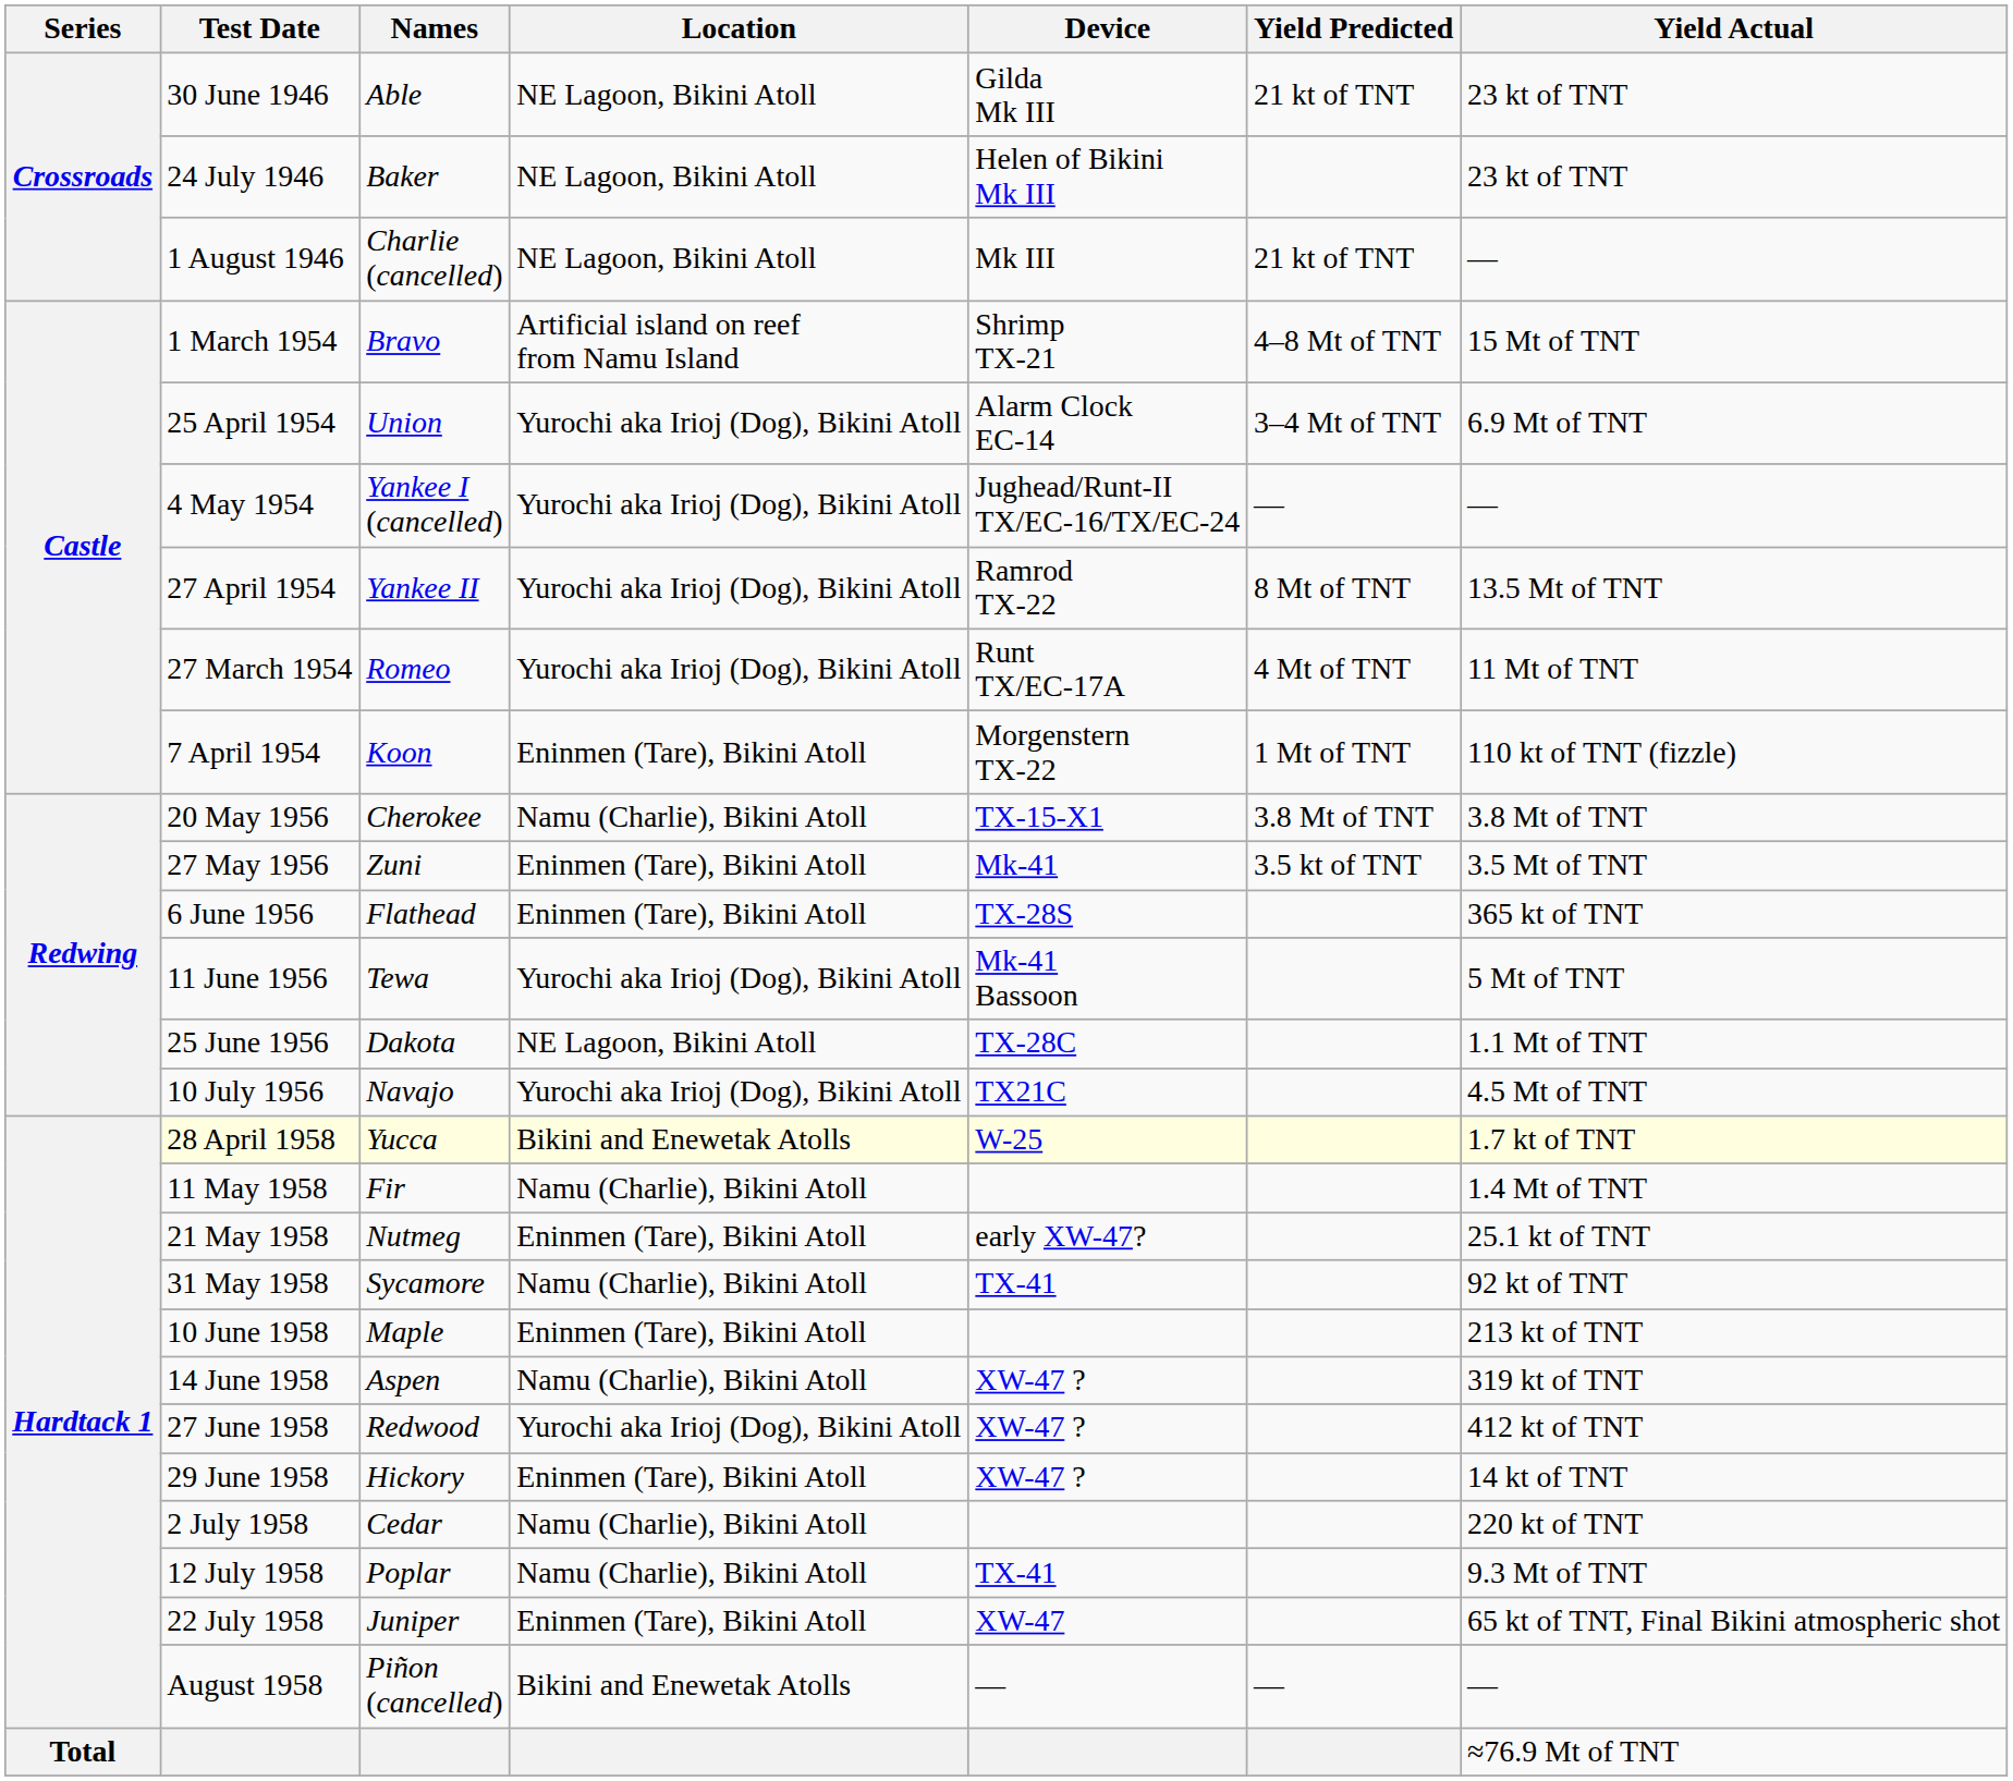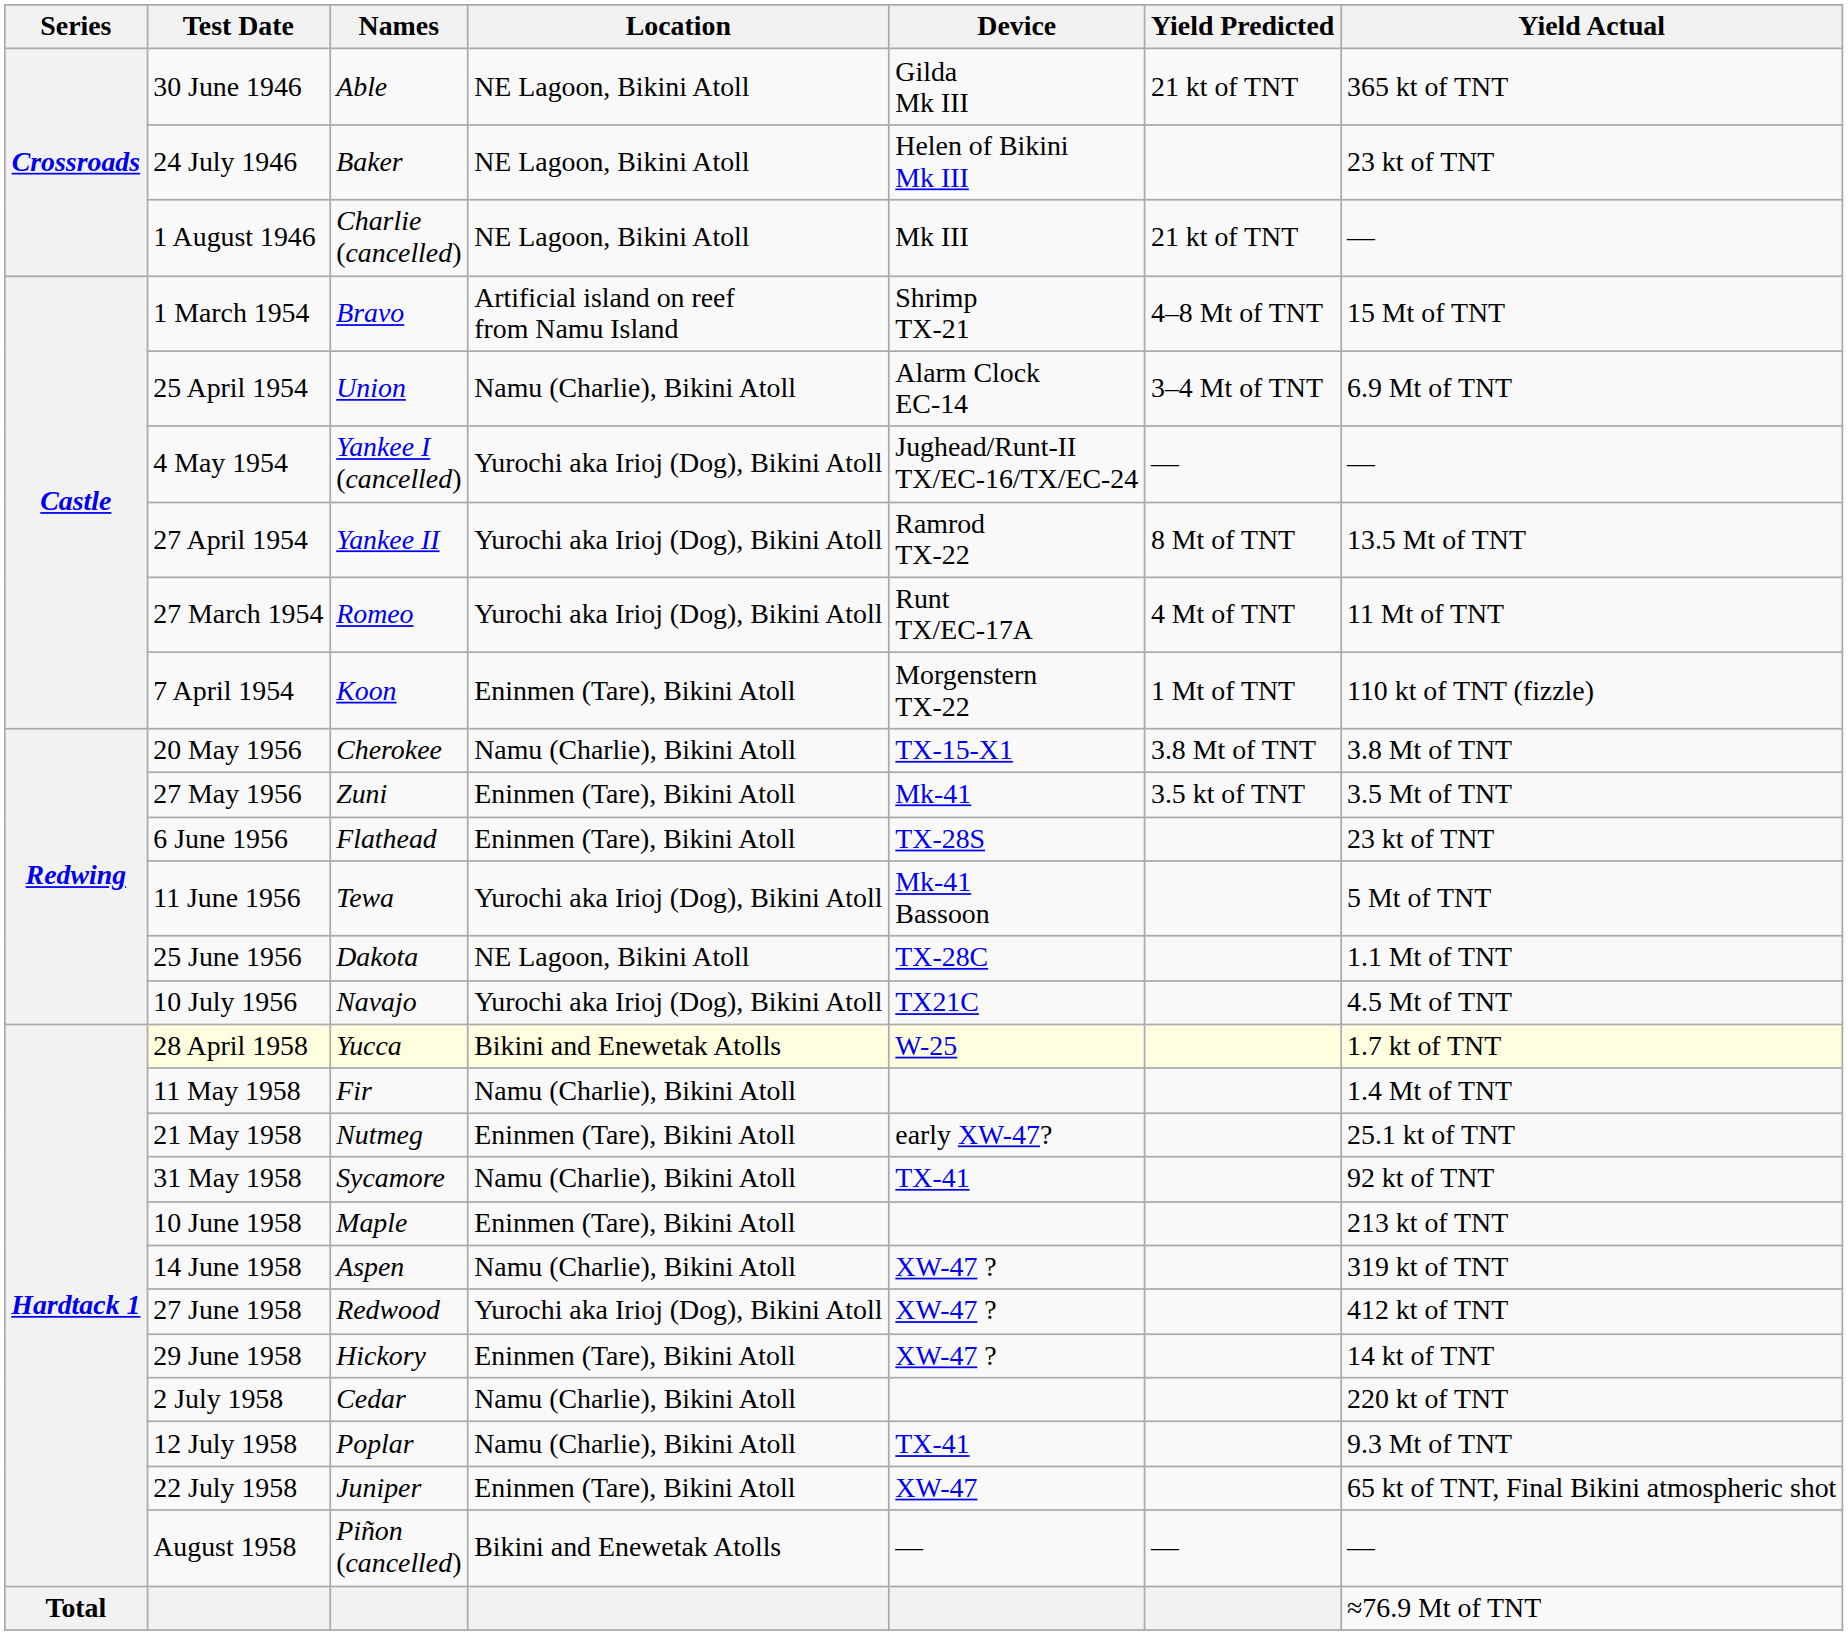30 June 1946 | Yield Actual: 23 kt of TNT -> 365 kt of TNT
25 April 1954 | Location: Yurochi aka Irioj (Dog), Bikini Atoll -> Namu (Charlie), Bikini Atoll
6 June 1956 | Yield Actual: 365 kt of TNT -> 23 kt of TNT
